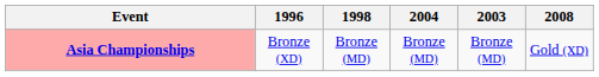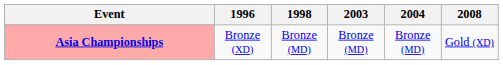columns swapped: 2003 <-> 2004
